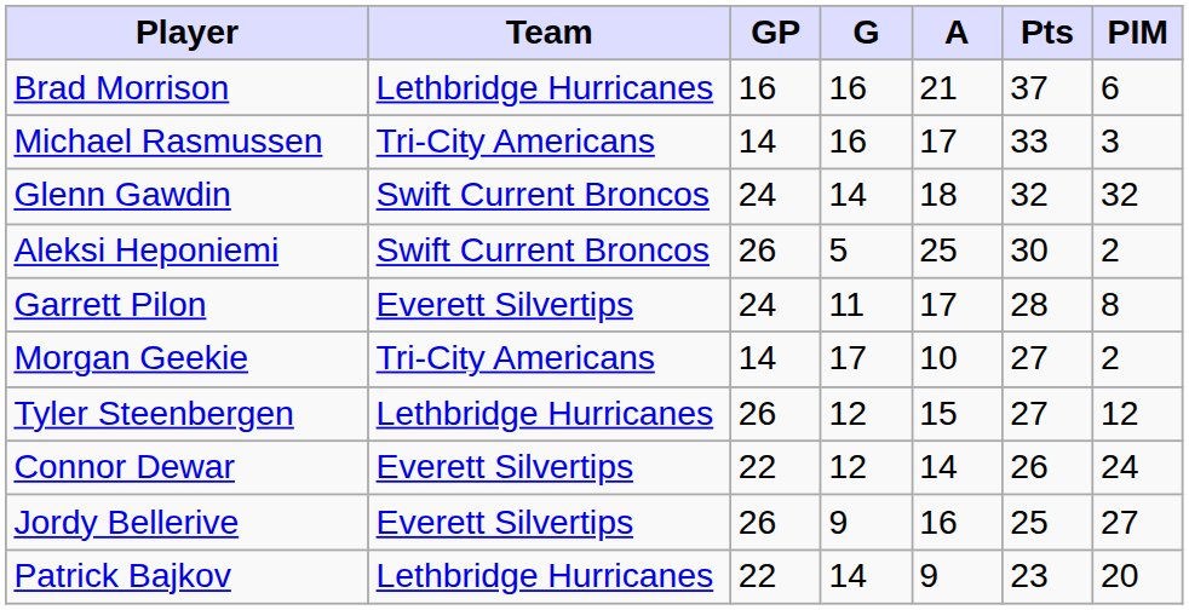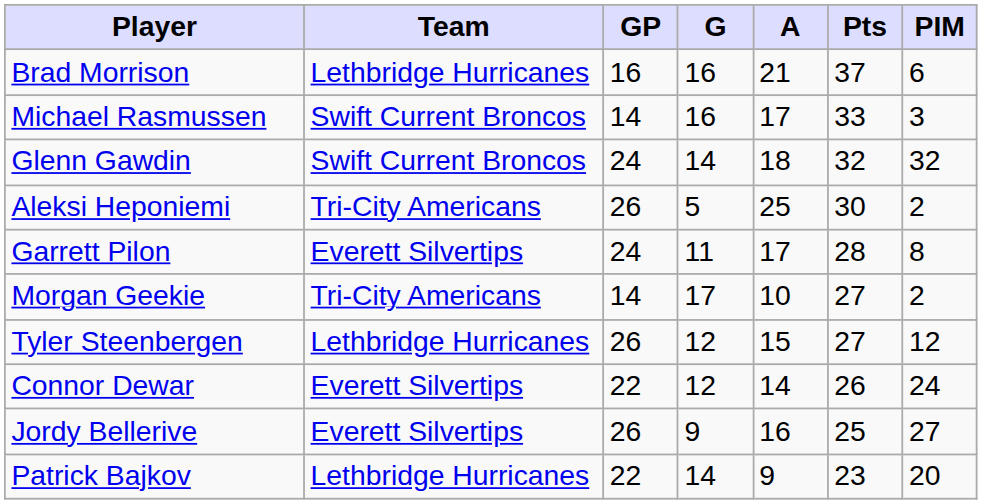Michael Rasmussen | Team: Tri-City Americans -> Swift Current Broncos
Aleksi Heponiemi | Team: Swift Current Broncos -> Tri-City Americans
